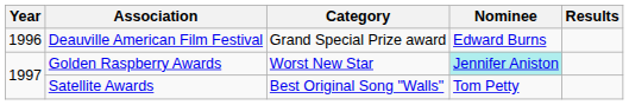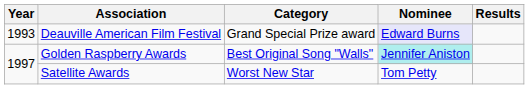Deauville American Film Festival | Year: 1996 -> 1993
Deauville American Film Festival | Nominee: no background -> lavender background
Golden Raspberry Awards | Category: Worst New Star -> Best Original Song "Walls"
Satellite Awards | Category: Best Original Song "Walls" -> Worst New Star
